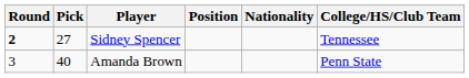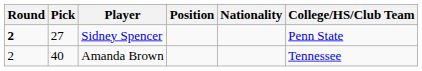Sidney Spencer | College/HS/Club Team: Tennessee -> Penn State
Amanda Brown | Round: 3 -> 2
Amanda Brown | College/HS/Club Team: Penn State -> Tennessee
